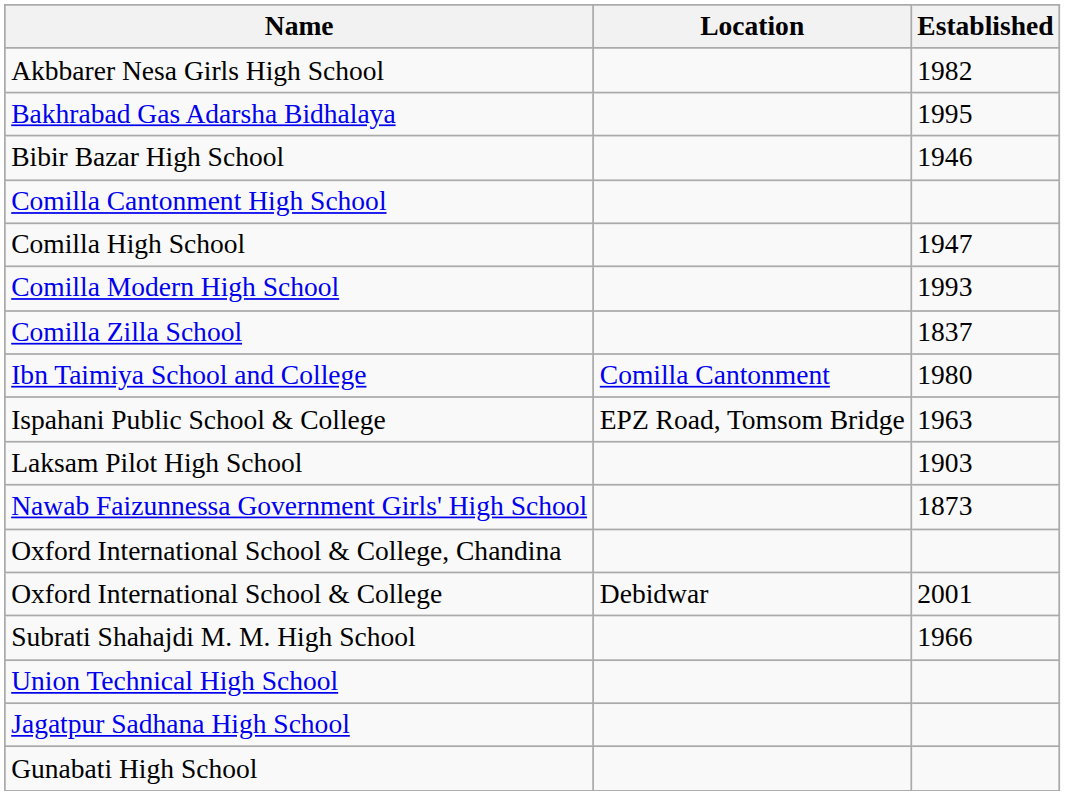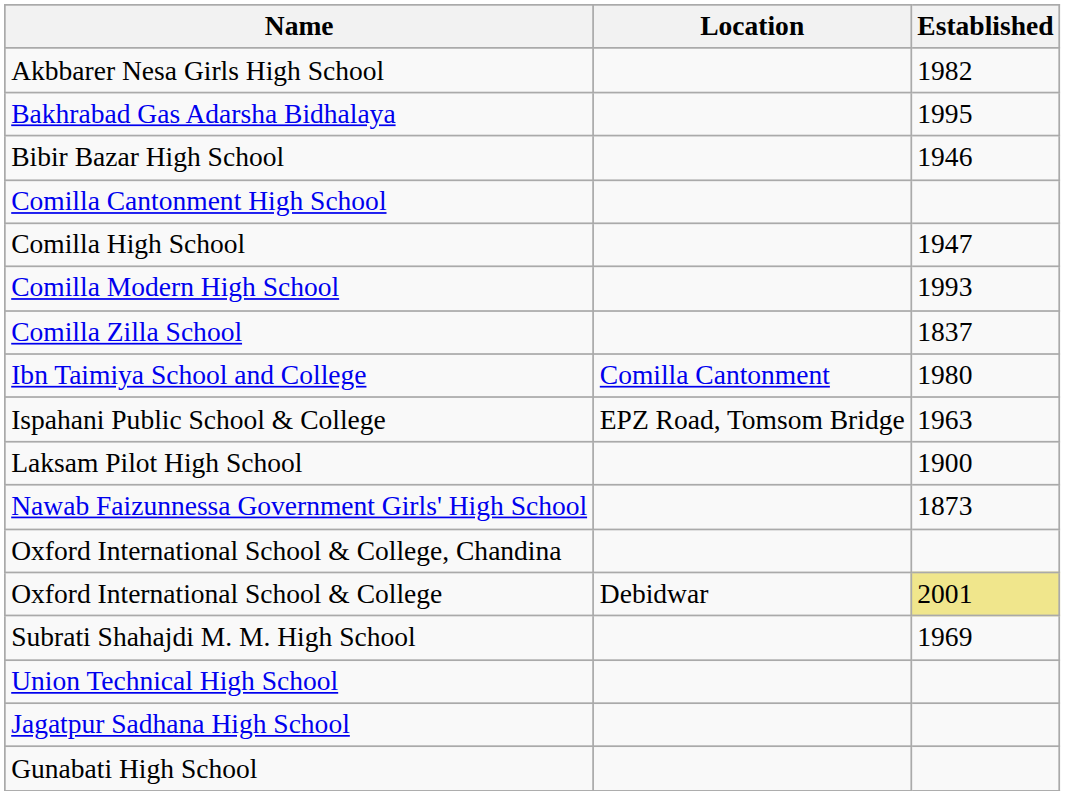Laksam Pilot High School | Established: 1903 -> 1900
Oxford International School & College | Established: no background -> khaki background
Subrati Shahajdi M. M. High School | Established: 1966 -> 1969
